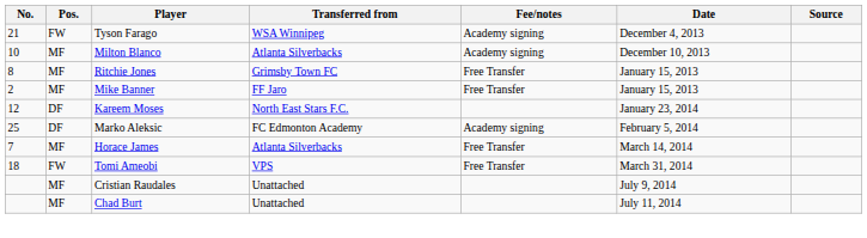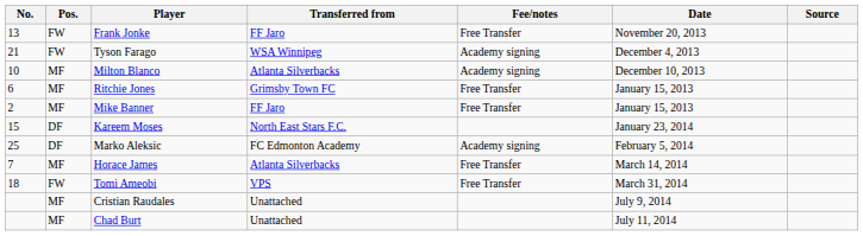+ row: 13 | FW | Frank Jonke | FF Jaro | Free Transfer | November 20, 2013
Ritchie Jones | No.: 8 -> 6
Kareem Moses | No.: 12 -> 15
